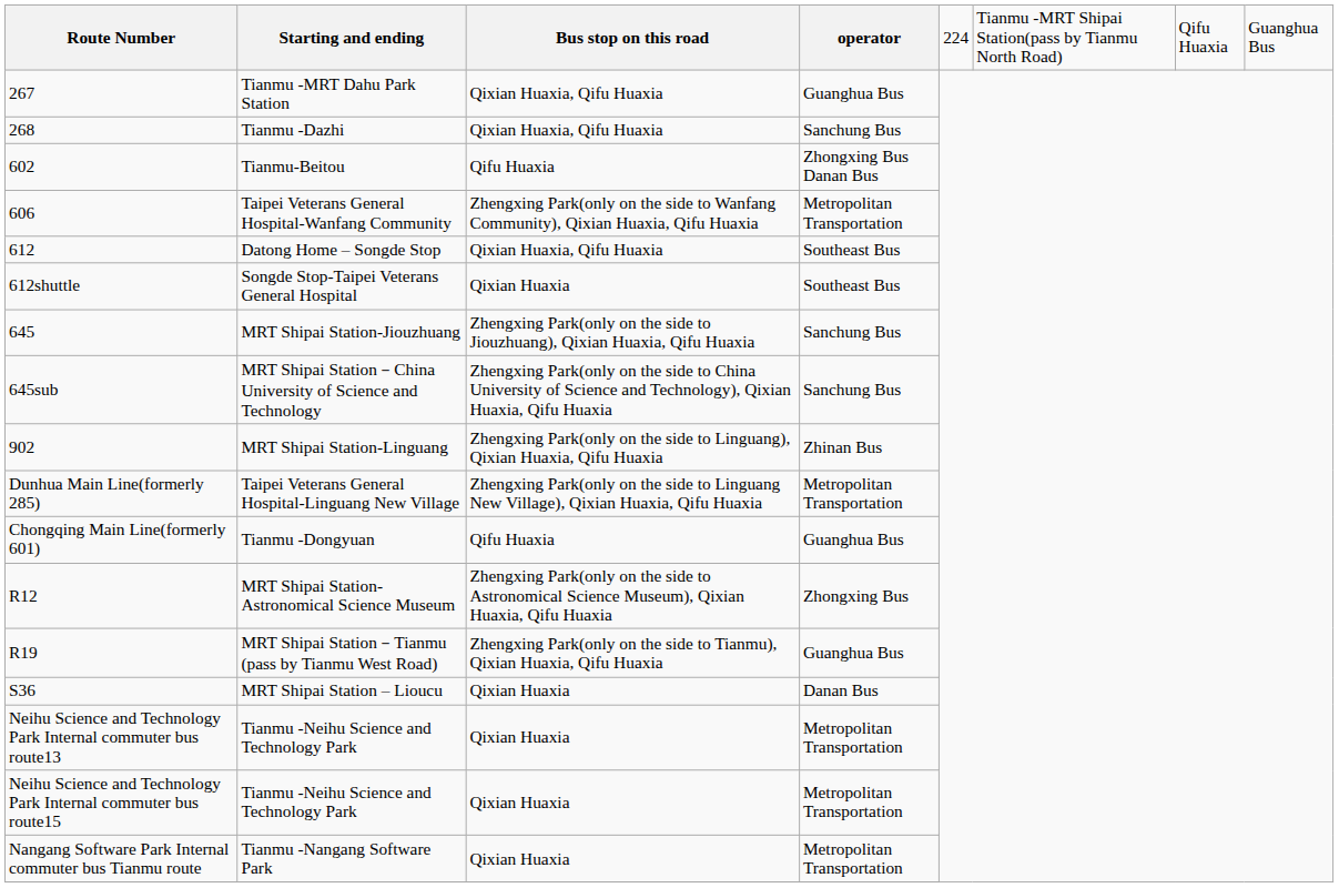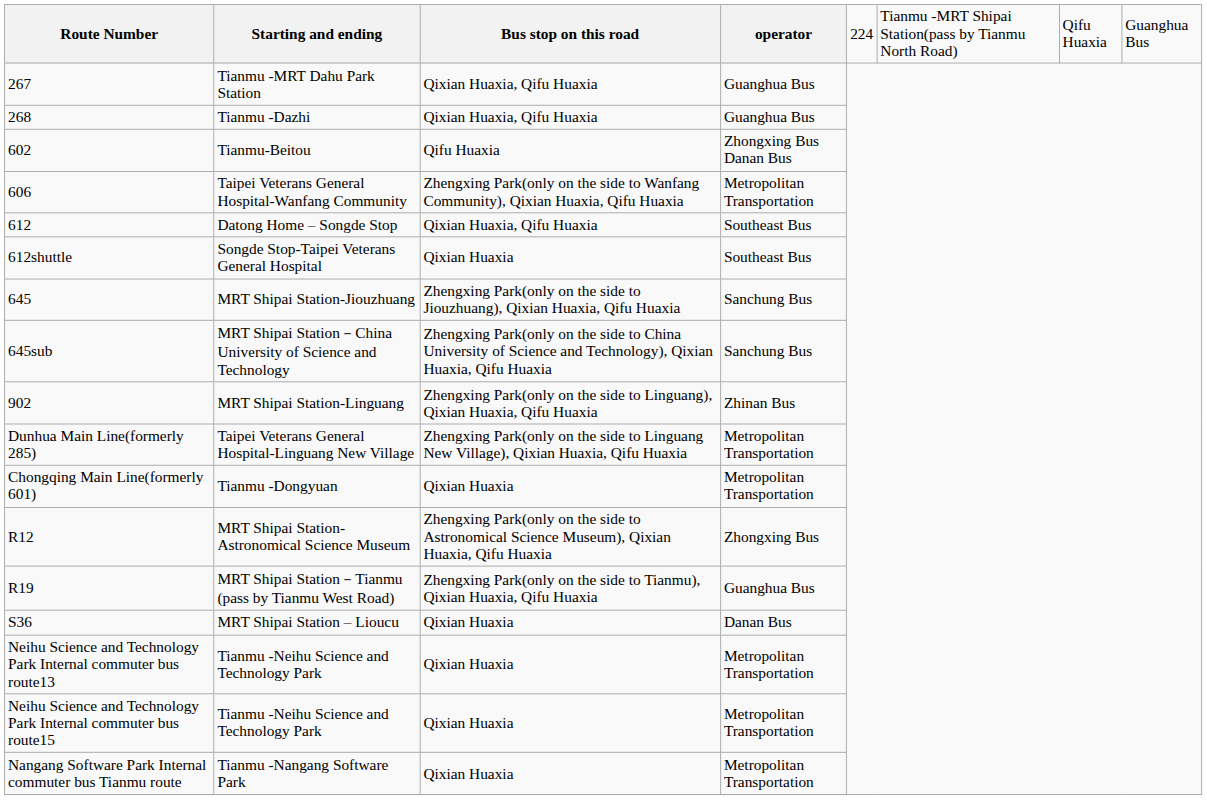Tianmu -Dazhi | column 4: Sanchung Bus -> Guanghua Bus
Tianmu -Dongyuan | column 3: Qifu Huaxia -> Qixian Huaxia
Tianmu -Dongyuan | column 4: Guanghua Bus -> Metropolitan Transportation
